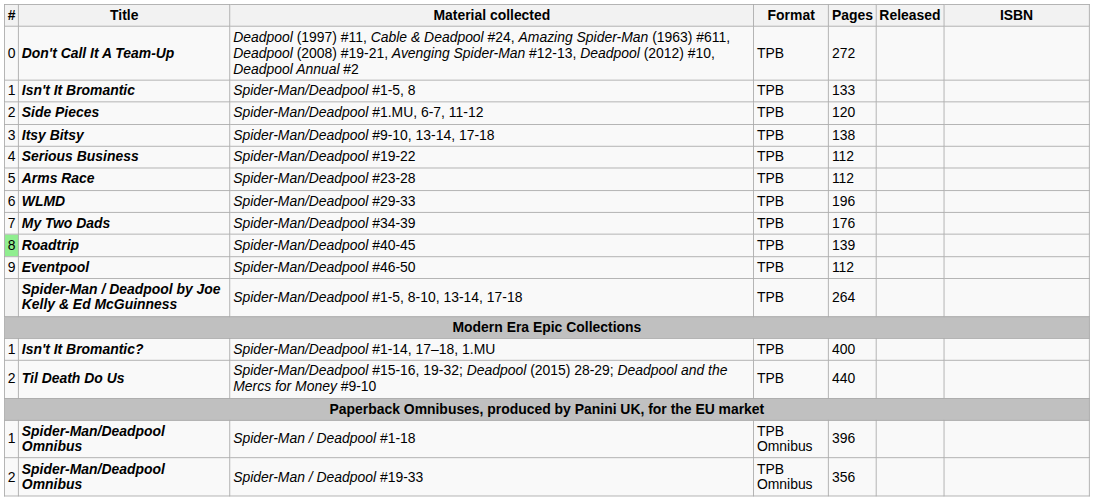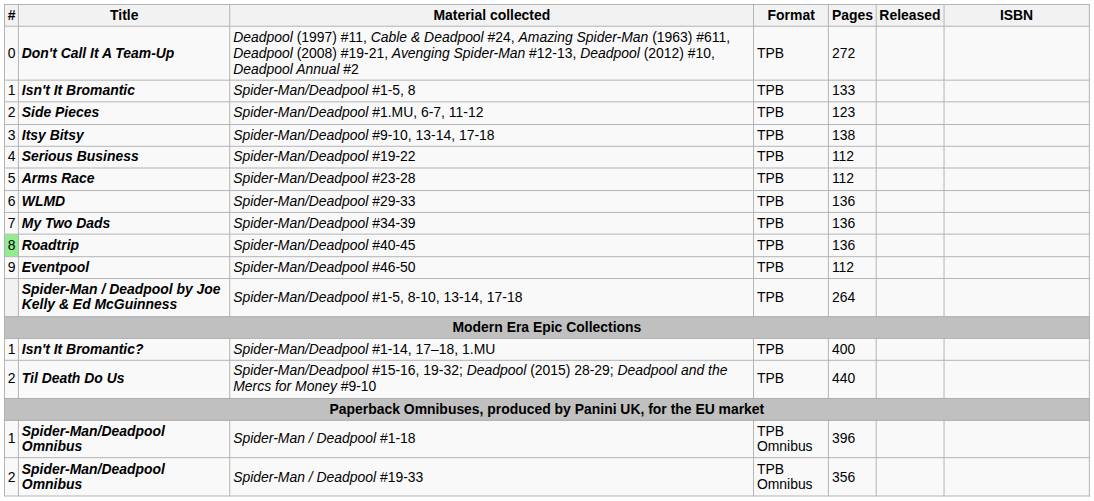Spider-Man/Deadpool #1.MU, 6-7, 11-12 | Pages: 120 -> 123
Spider-Man/Deadpool #29-33 | Pages: 196 -> 136
Spider-Man/Deadpool #34-39 | Pages: 176 -> 136
Spider-Man/Deadpool #40-45 | Pages: 139 -> 136
